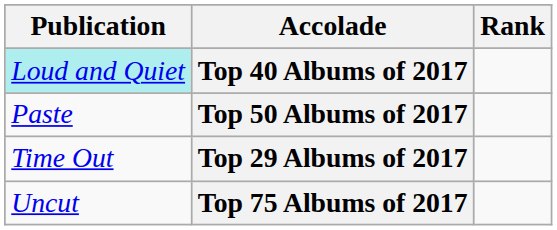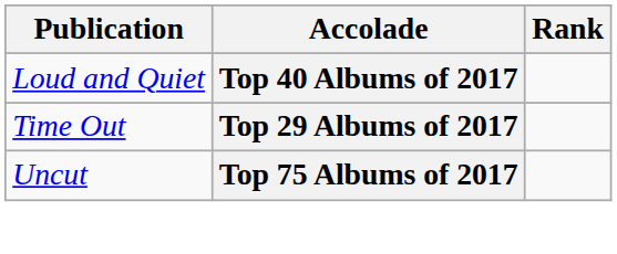Top 40 Albums of 2017 | Publication: paleturquoise background -> no background
- row: Paste | Top 50 Albums of 2017
